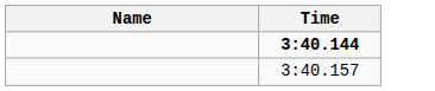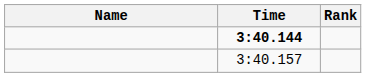+ column: Rank
